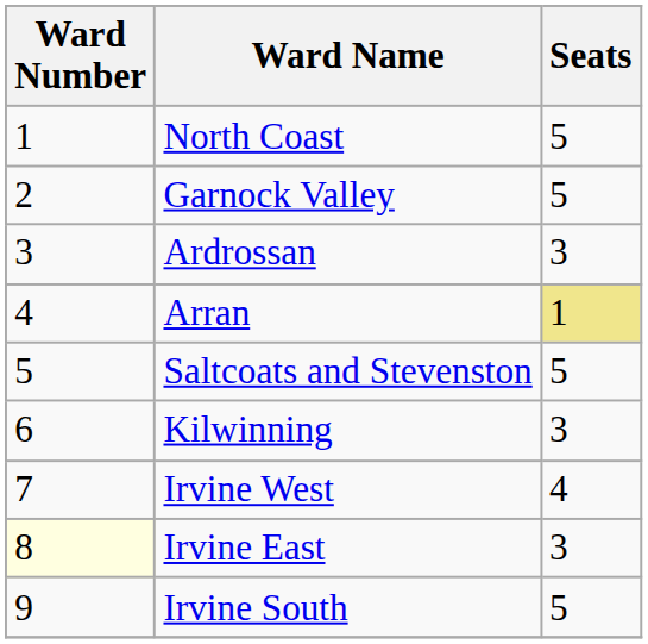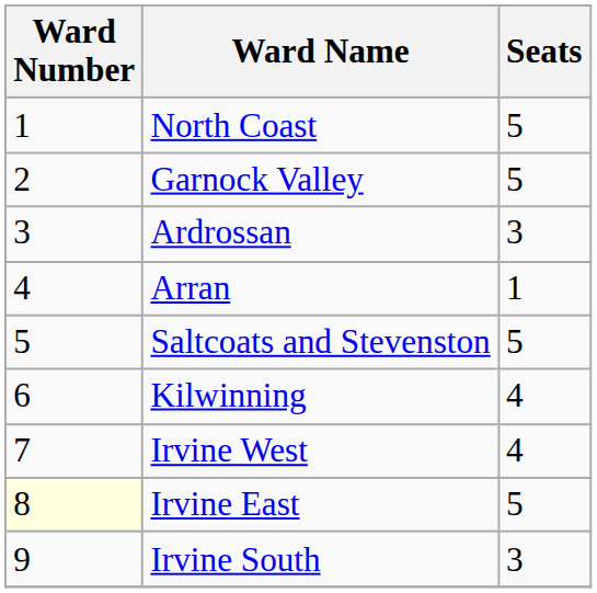Arran | Seats: khaki background -> no background
Kilwinning | Seats: 3 -> 4
Irvine East | Seats: 3 -> 5
Irvine South | Seats: 5 -> 3
